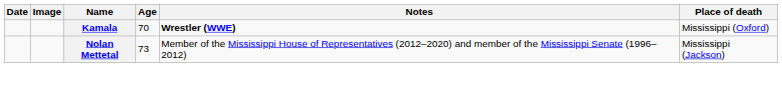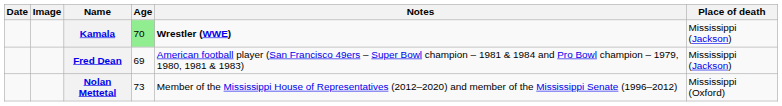Kamala | Age: no background -> lightgreen background
Kamala | Place of death: Mississippi (Oxford) -> Mississippi (Jackson)
+ row: Fred Dean | 69 | American football player (San Francisco 49ers – Super Bowl champion – 1981 & 1984 and Pro Bowl champion – 1979, 1980, 1981 & 1983) | Mississippi (Jackson)
Nolan Mettetal | Place of death: Mississippi (Jackson) -> Mississippi (Oxford)
